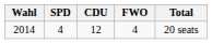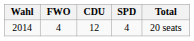columns swapped: SPD <-> FWO
